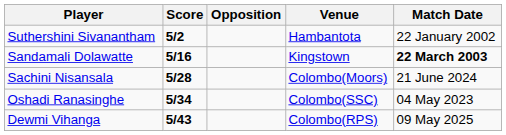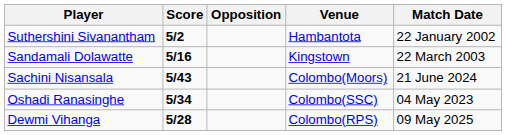Sandamali Dolawatte | Match Date: bold -> normal
Sachini Nisansala | Score: 5/28 -> 5/43
Dewmi Vihanga | Score: 5/43 -> 5/28
